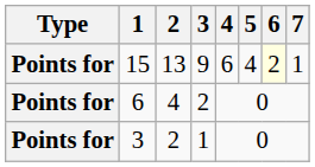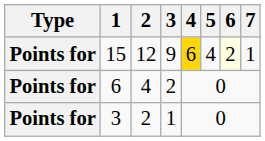15 | 2: 13 -> 12
15 | 4: no background -> gold background
